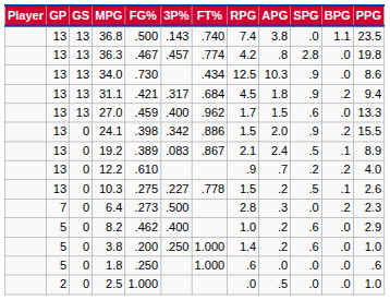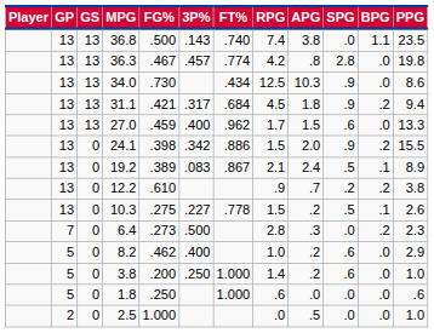12.2 | PPG: 4.0 -> 3.8
